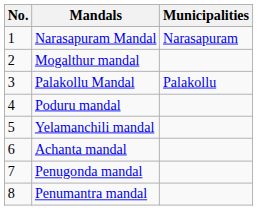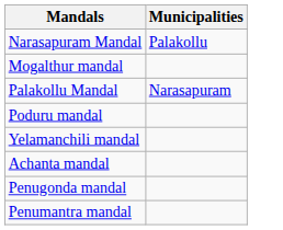- column: No. | 1 | 2 | 3 | 4 | 5 | 6 | 7 | 8
Narasapuram Mandal | Municipalities: Narasapuram -> Palakollu
Palakollu Mandal | Municipalities: Palakollu -> Narasapuram
